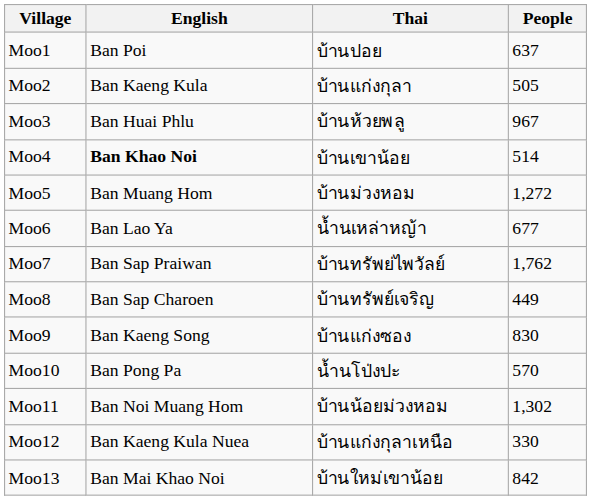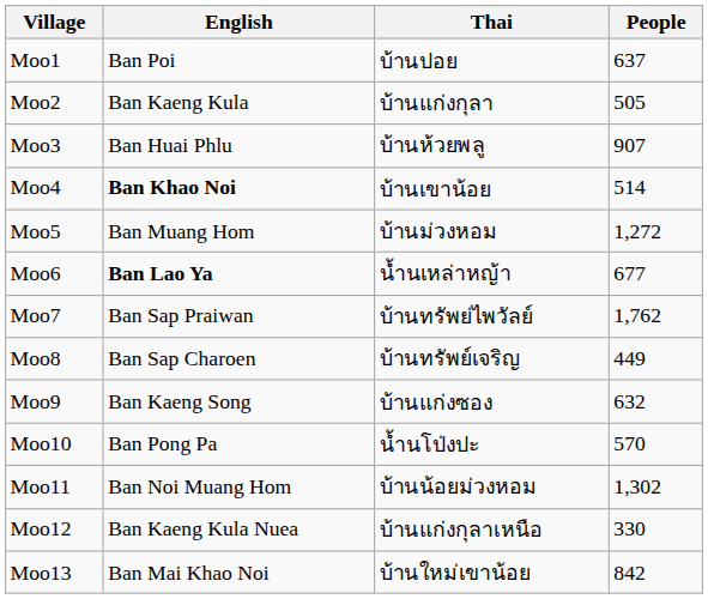Moo3 | People: 967 -> 907
Moo6 | English: normal -> bold
Moo9 | People: 830 -> 632
